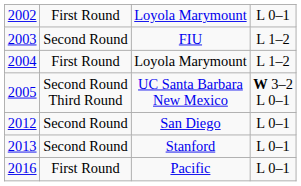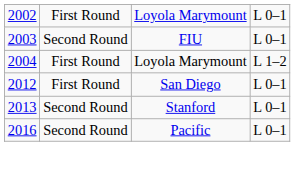FIU | column 4: L 1–2 -> L 0–1
- row: 2005 | Second Round Third Round | UC Santa Barbara New Mexico | W 3–2 L 0–1
San Diego | column 2: Second Round -> First Round
Pacific | column 2: First Round -> Second Round
